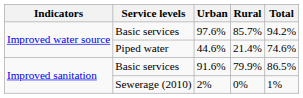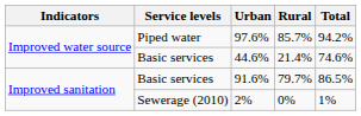97.6% | Service levels: Basic services -> Piped water
44.6% | Service levels: Piped water -> Basic services
91.6% | Rural: 79.9% -> 79.7%
